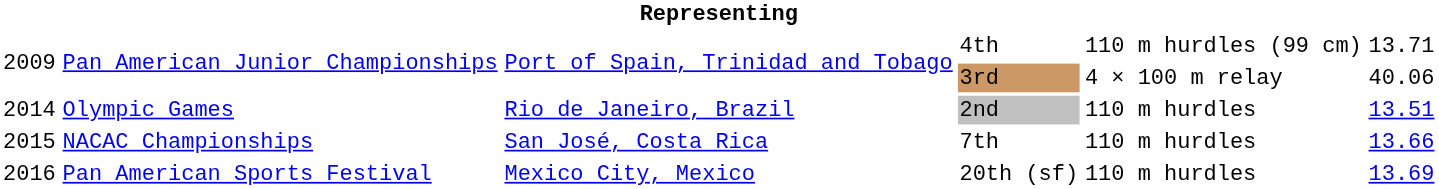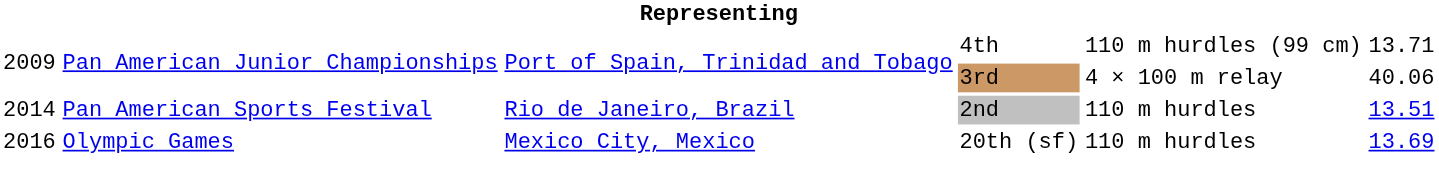2nd | column 2: Olympic Games -> Pan American Sports Festival
- row: 2015 | NACAC Championships | San José, Costa Rica | 7th | 110 m hurdles | 13.66
20th (sf) | column 2: Pan American Sports Festival -> Olympic Games
